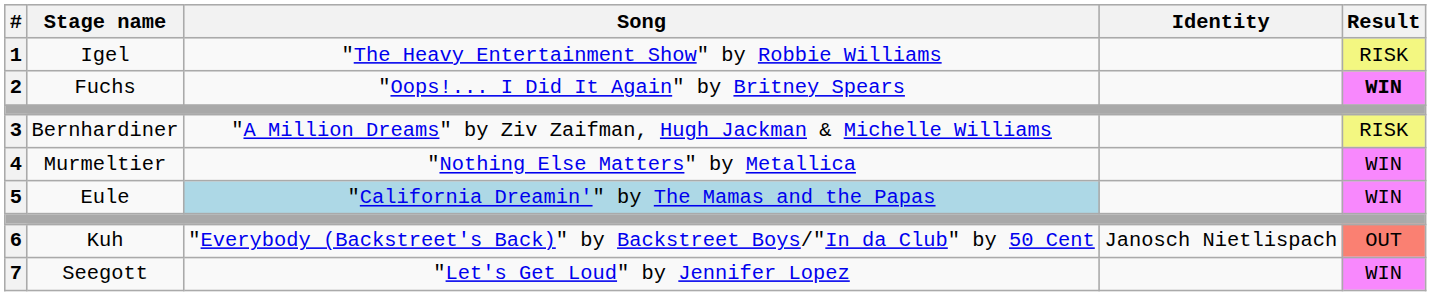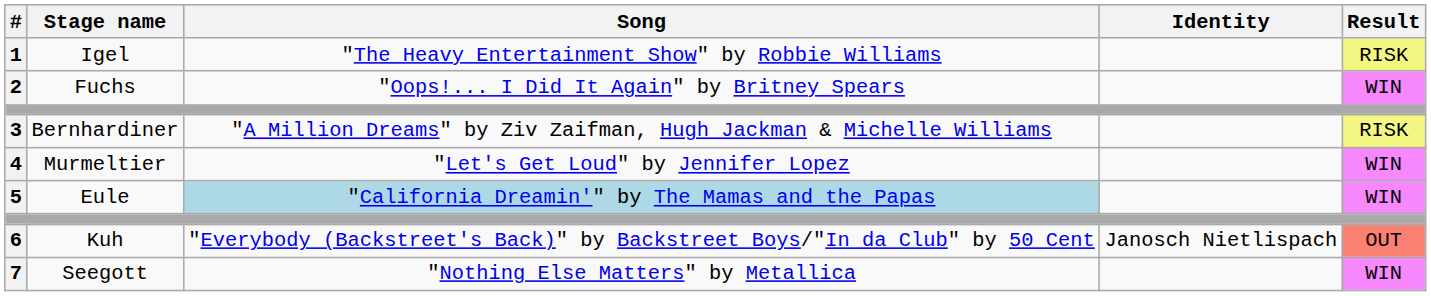2 | Result: bold -> normal
4 | Song: "Nothing Else Matters" by Metallica -> "Let's Get Loud" by Jennifer Lopez
7 | Song: "Let's Get Loud" by Jennifer Lopez -> "Nothing Else Matters" by Metallica
